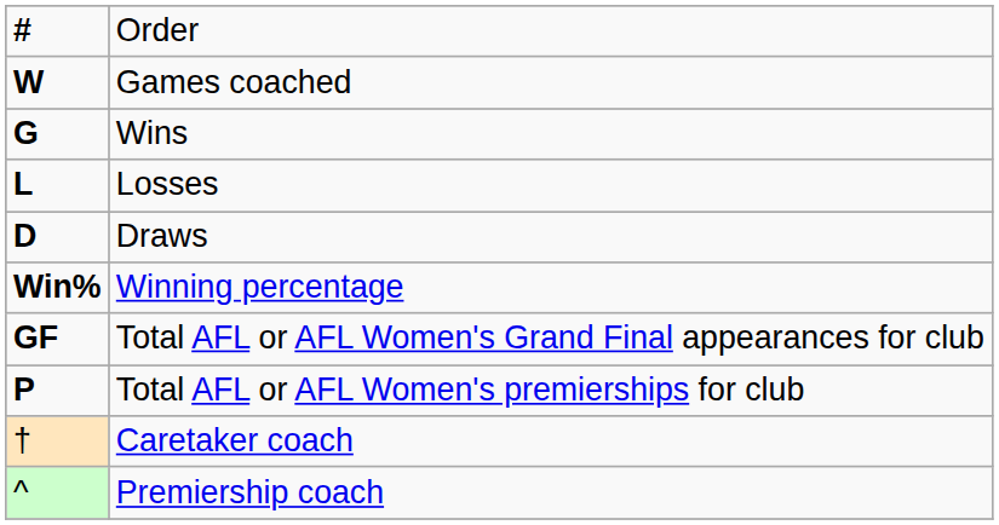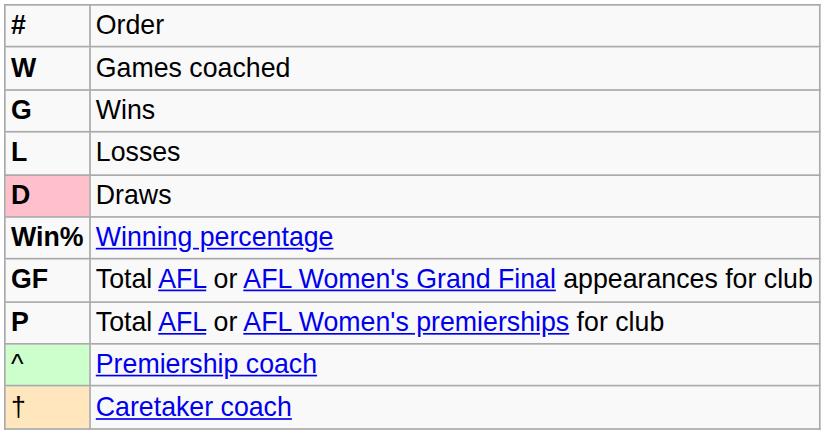Draws | column 1: no background -> pink background
rows swapped: Caretaker coach <-> Premiership coach
